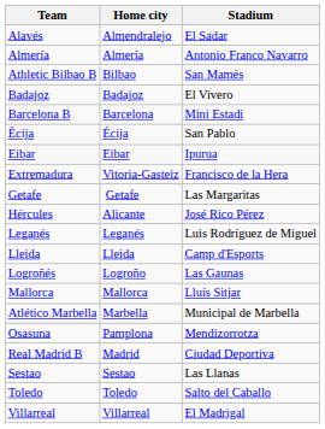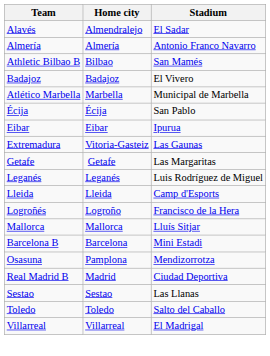rows swapped: Barcelona B <-> Atlético Marbella
Extremadura | Stadium: Francisco de la Hera -> Las Gaunas
- row: Hércules | Alicante | José Rico Pérez
Logroñés | Stadium: Las Gaunas -> Francisco de la Hera
